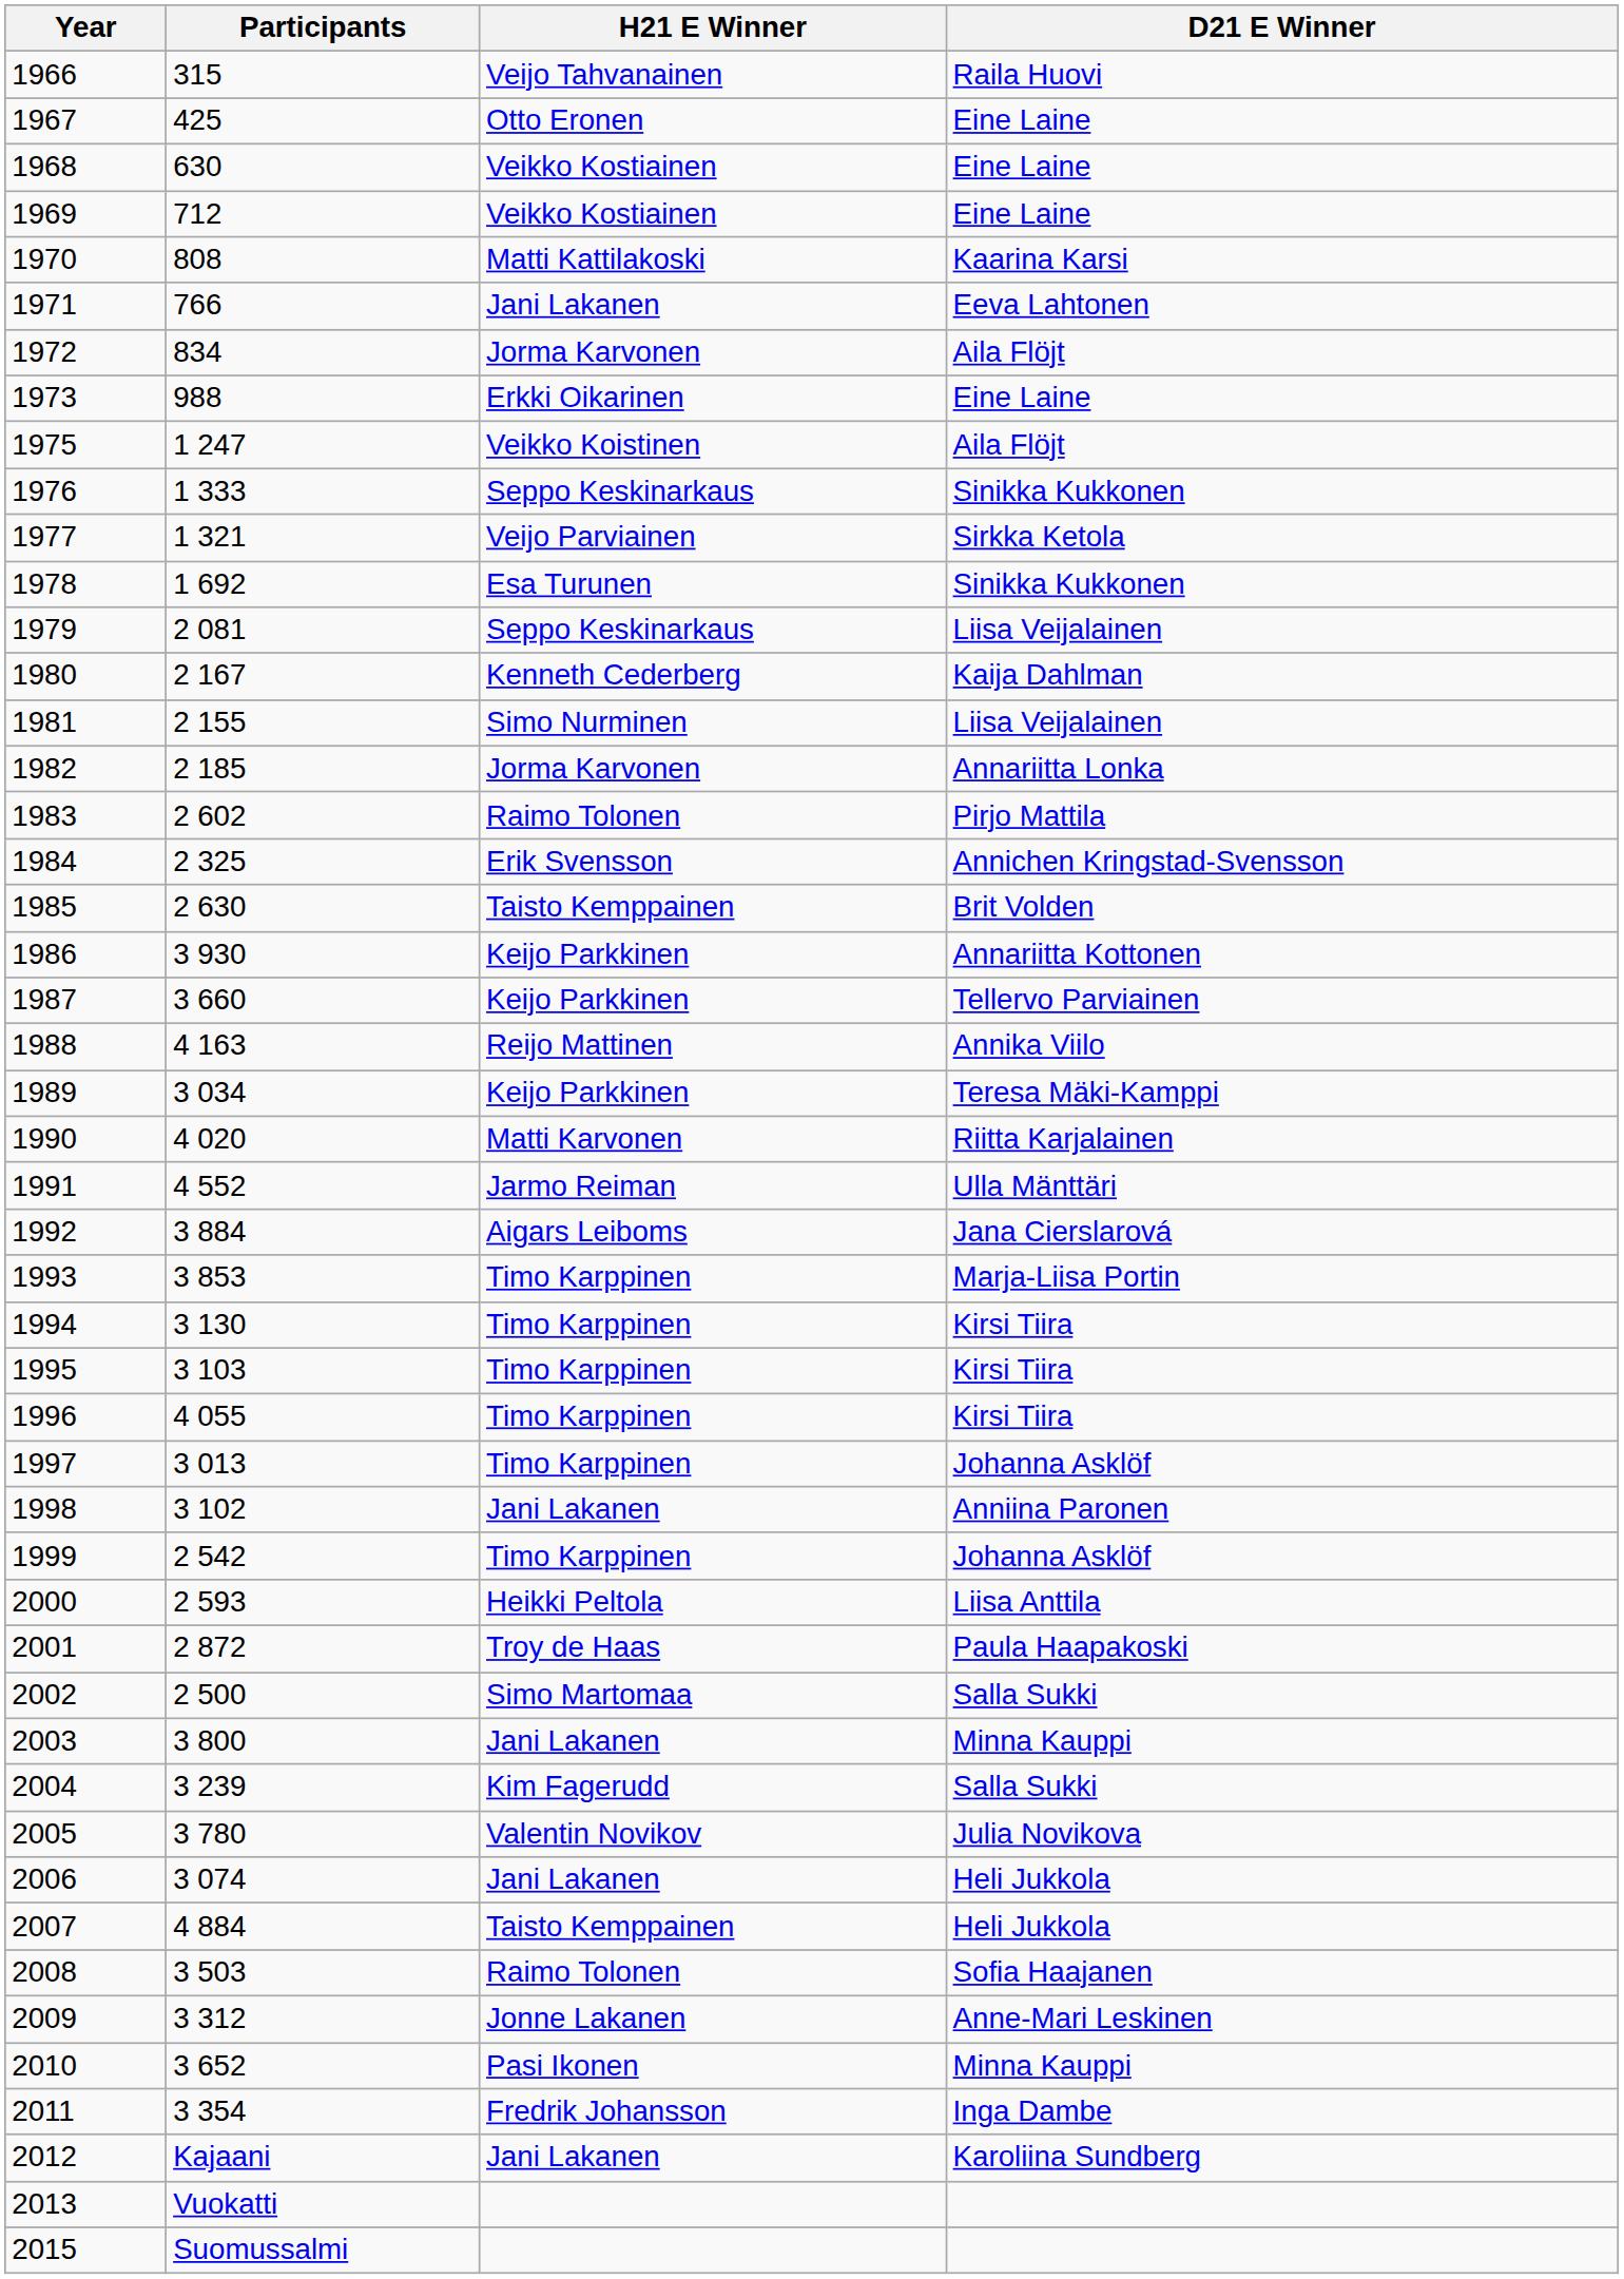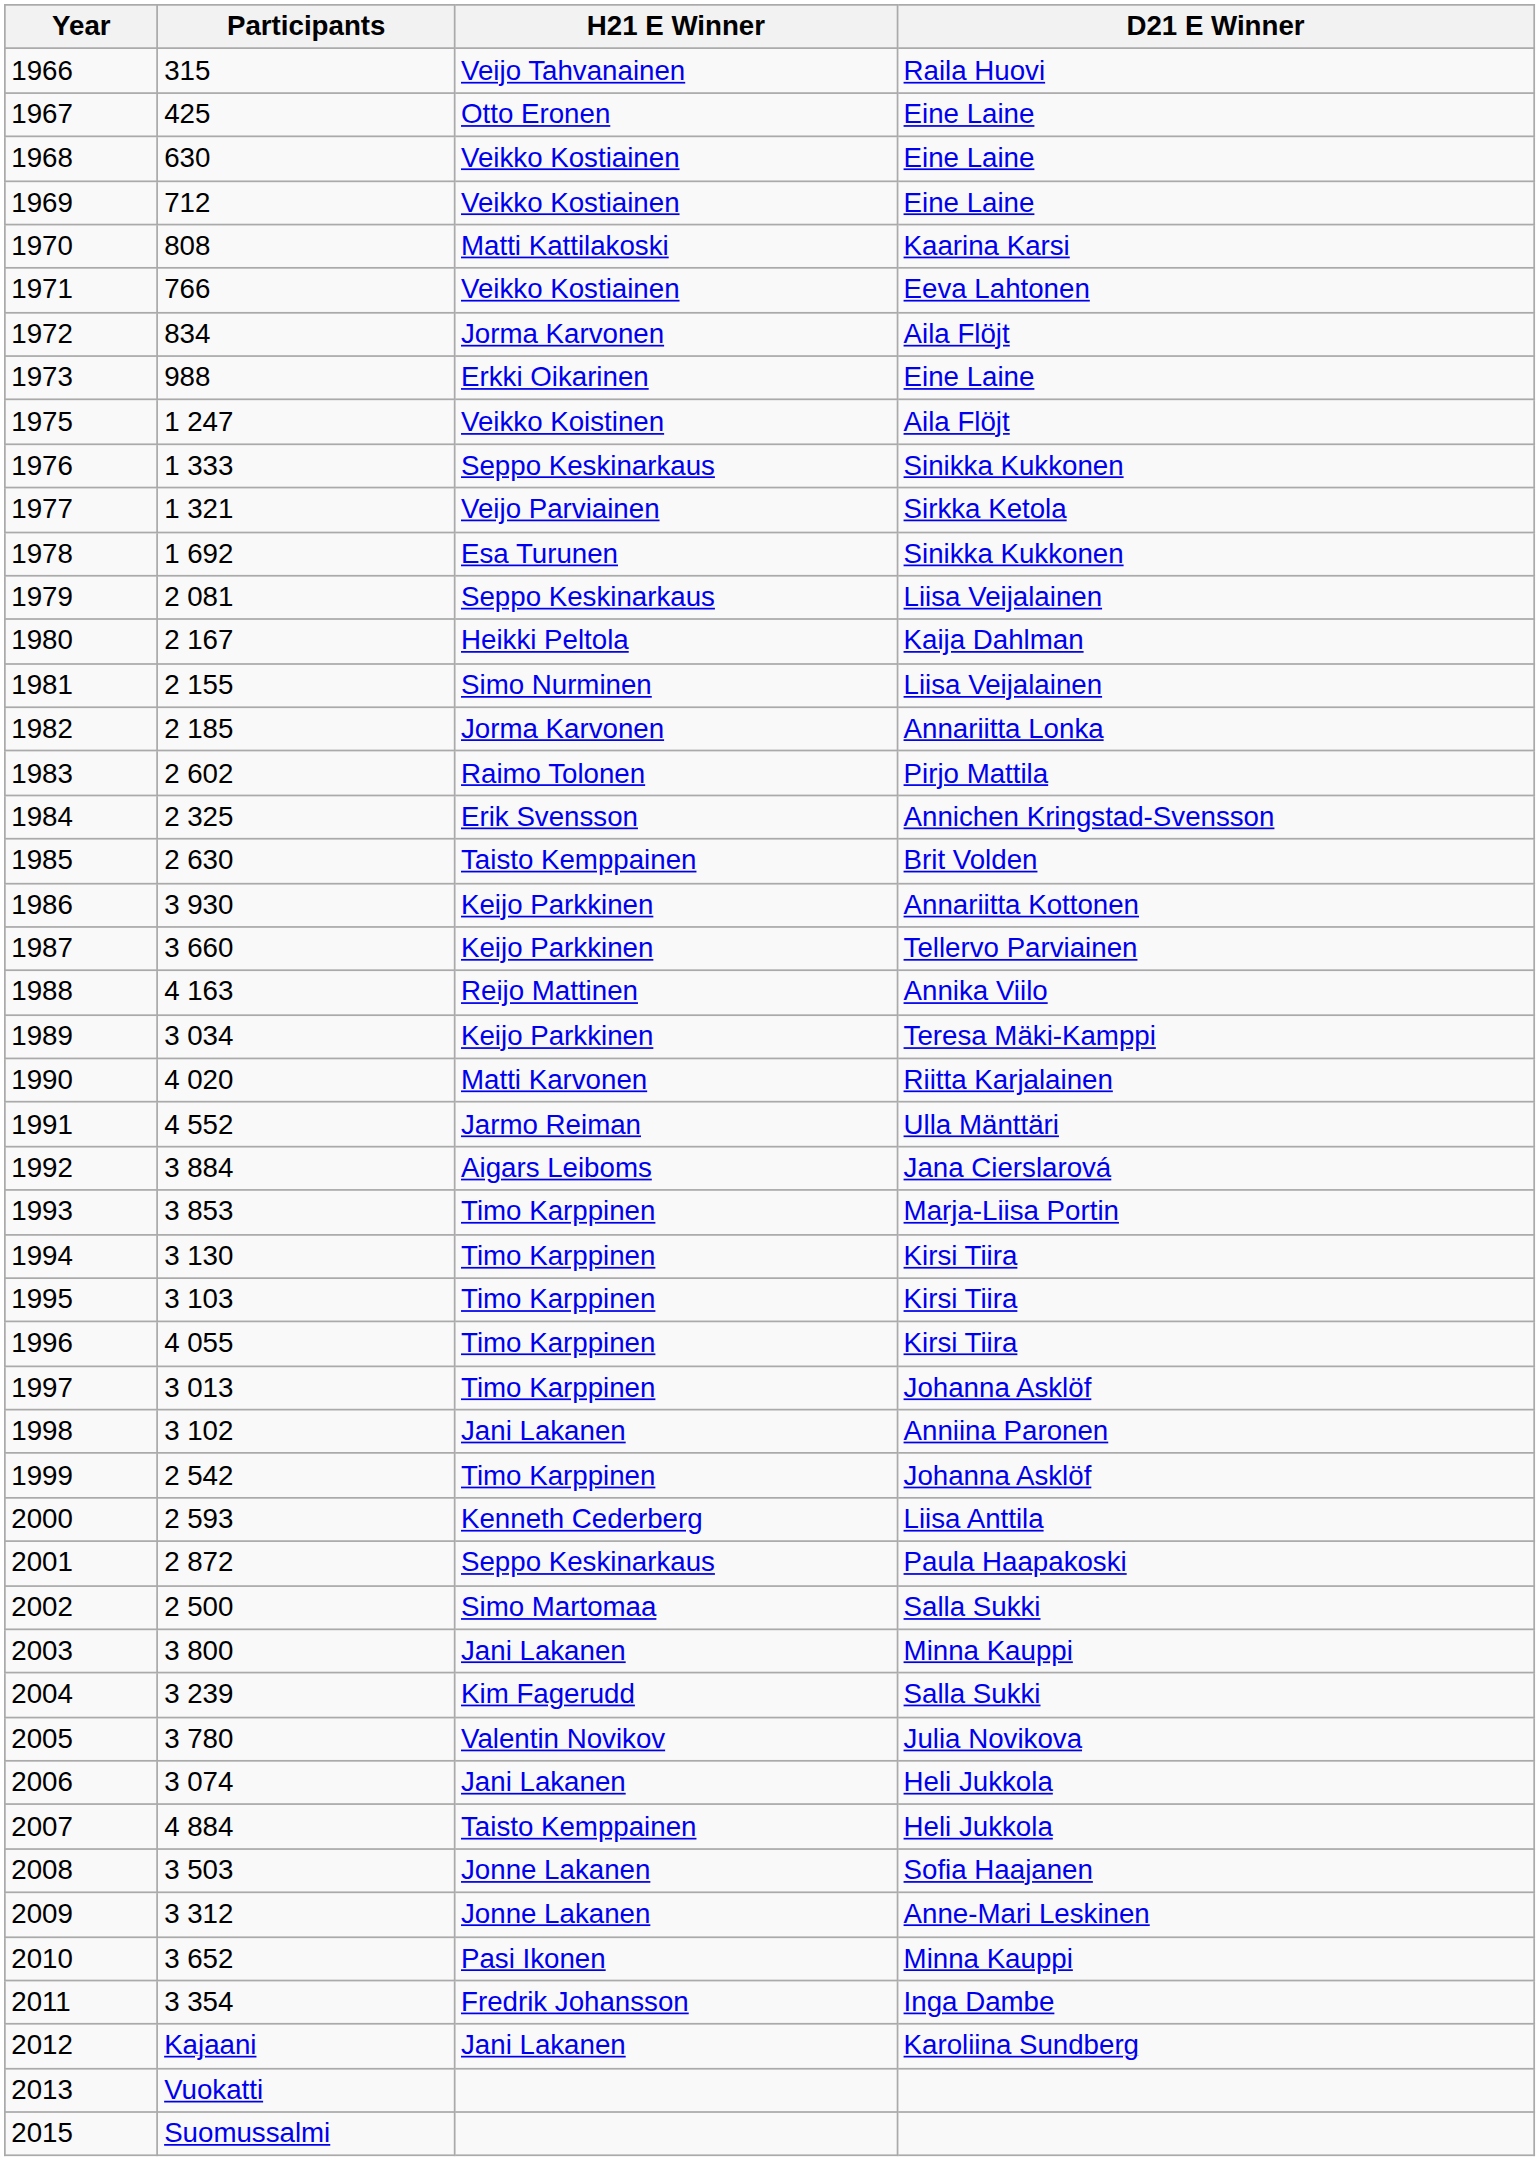1971 | H21 E Winner: Jani Lakanen -> Veikko Kostiainen
1980 | H21 E Winner: Kenneth Cederberg -> Heikki Peltola
2000 | H21 E Winner: Heikki Peltola -> Kenneth Cederberg
2001 | H21 E Winner: Troy de Haas -> Seppo Keskinarkaus
2008 | H21 E Winner: Raimo Tolonen -> Jonne Lakanen
